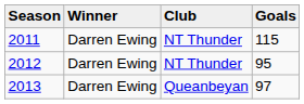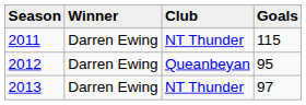2012 | Club: NT Thunder -> Queanbeyan
2013 | Club: Queanbeyan -> NT Thunder
